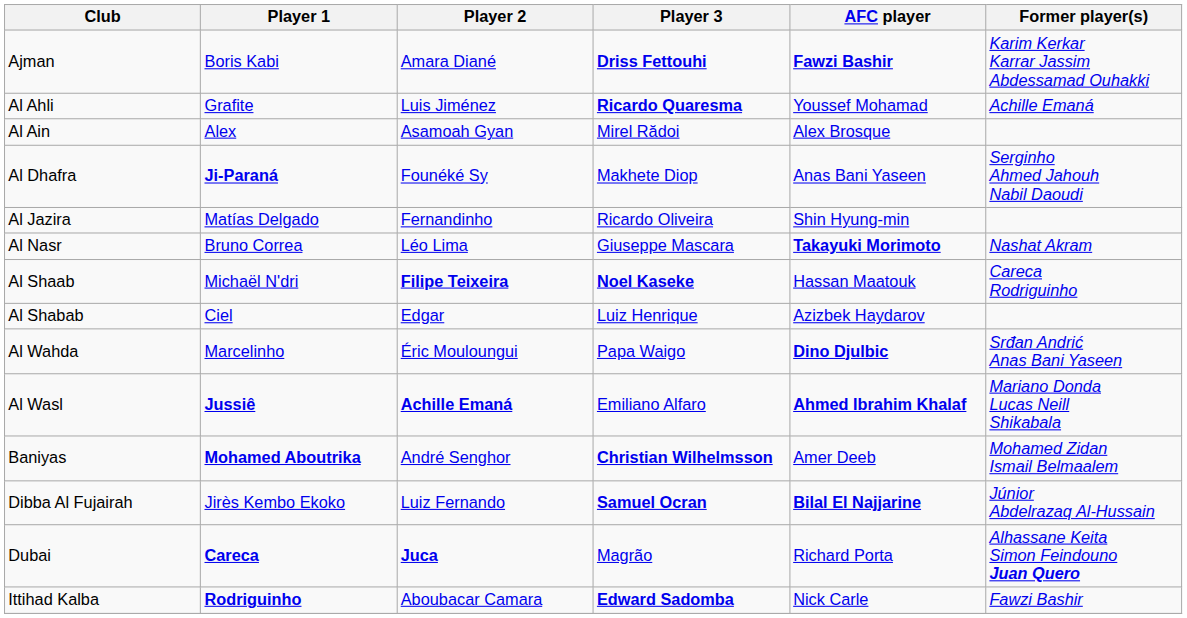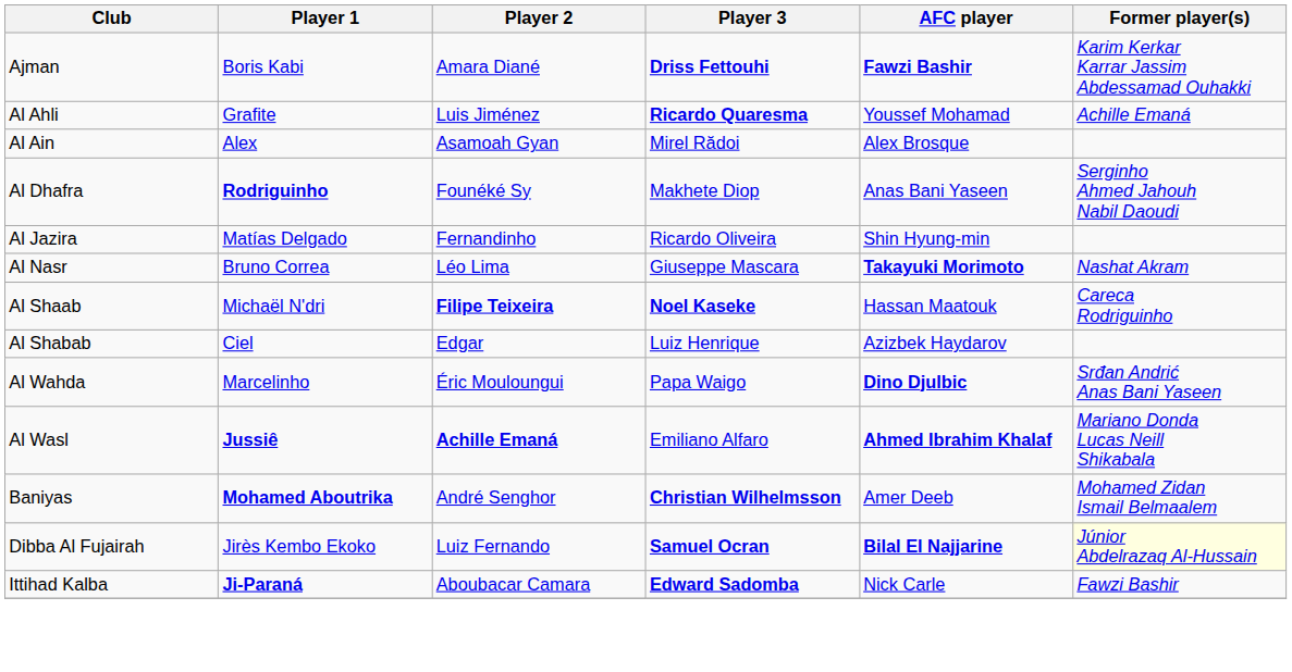Al Dhafra | Player 1: Ji-Paraná -> Rodriguinho
Dibba Al Fujairah | Former player(s): no background -> lightyellow background
- row: Dubai | Careca | Juca | Magrão | Richard Porta | Alhassane Keita Simon Feindouno Juan Quero
Ittihad Kalba | Player 1: Rodriguinho -> Ji-Paraná
